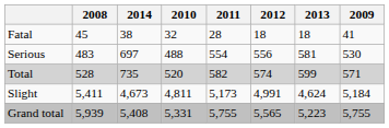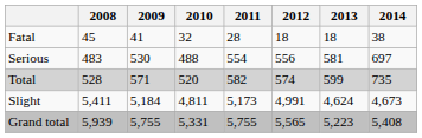columns swapped: 2009 <-> 2014
